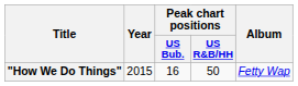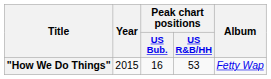"How We Do Things" | Peak chart positions / US R&B/HH: 50 -> 53
